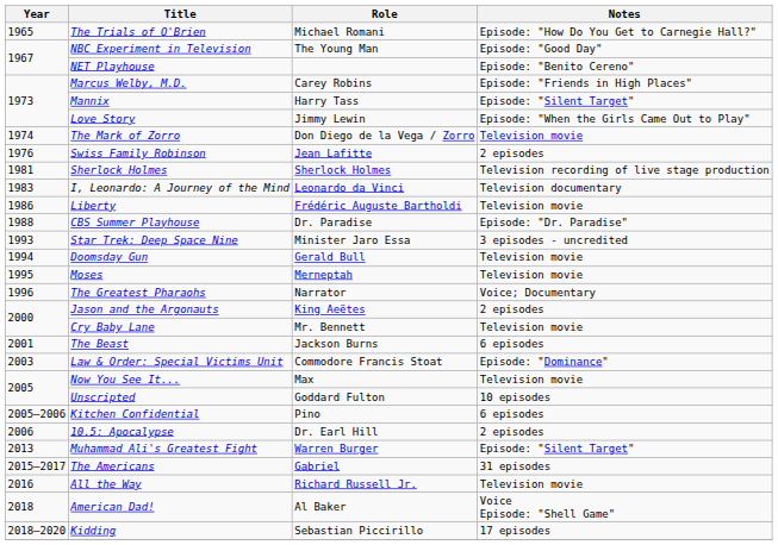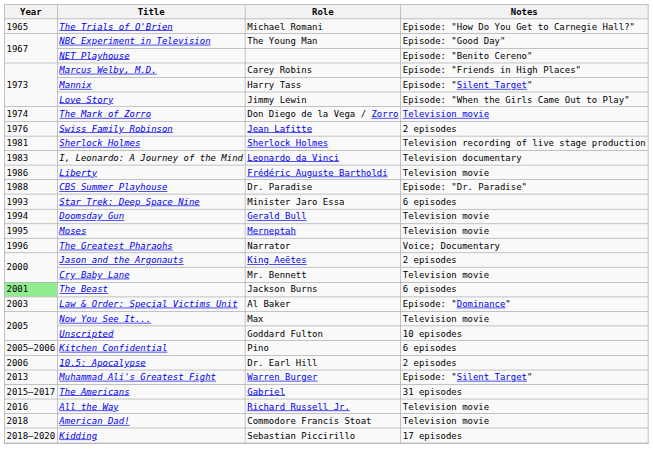Star Trek: Deep Space Nine | Notes: 3 episodes - uncredited -> 6 episodes
The Beast | Year: no background -> lightgreen background
Law & Order: Special Victims Unit | Role: Commodore Francis Stoat -> Al Baker
American Dad! | Role: Al Baker -> Commodore Francis Stoat
American Dad! | Notes: Voice Episode: "Shell Game" -> Television movie
